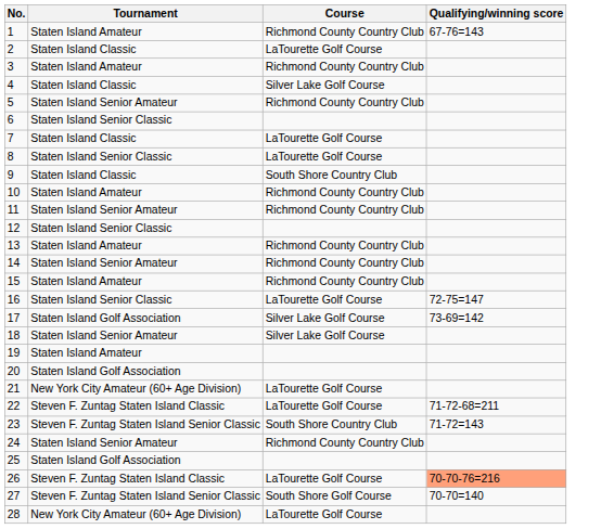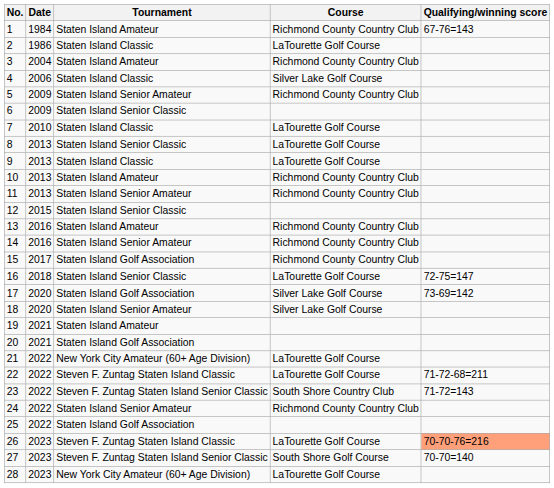+ column: Date | 1984 | 1986 | 2004 | 2006 | 2009 | 2009 | 2010 | 2013 | 2013 | 2013 | 2013 | 2015 | 2016 | 2016 | 2017 | 2018 | 2020 | 2020 | 2021 | 2021 | 2022 | 2022 | 2022 | 2022 | 2022 | 2023 | 2023 | 2023
9 | Course: South Shore Country Club -> LaTourette Golf Course
15 | Tournament: Staten Island Amateur -> Staten Island Golf Association
